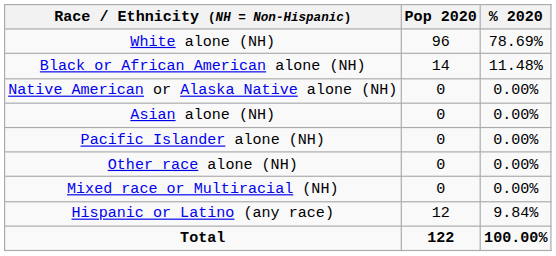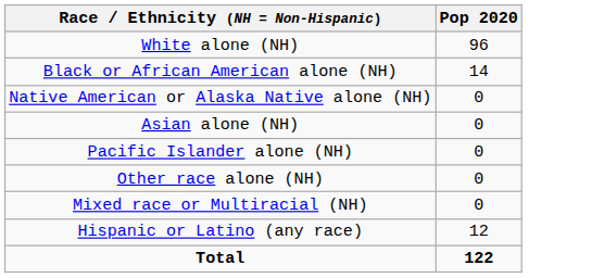- column: % 2020 | 78.69% | 11.48% | 0.00% | 0.00% | 0.00% | 0.00% | 0.00% | 9.84% | 100.00%
